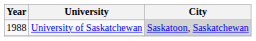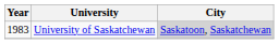University of Saskatchewan | Year: 1988 -> 1983
